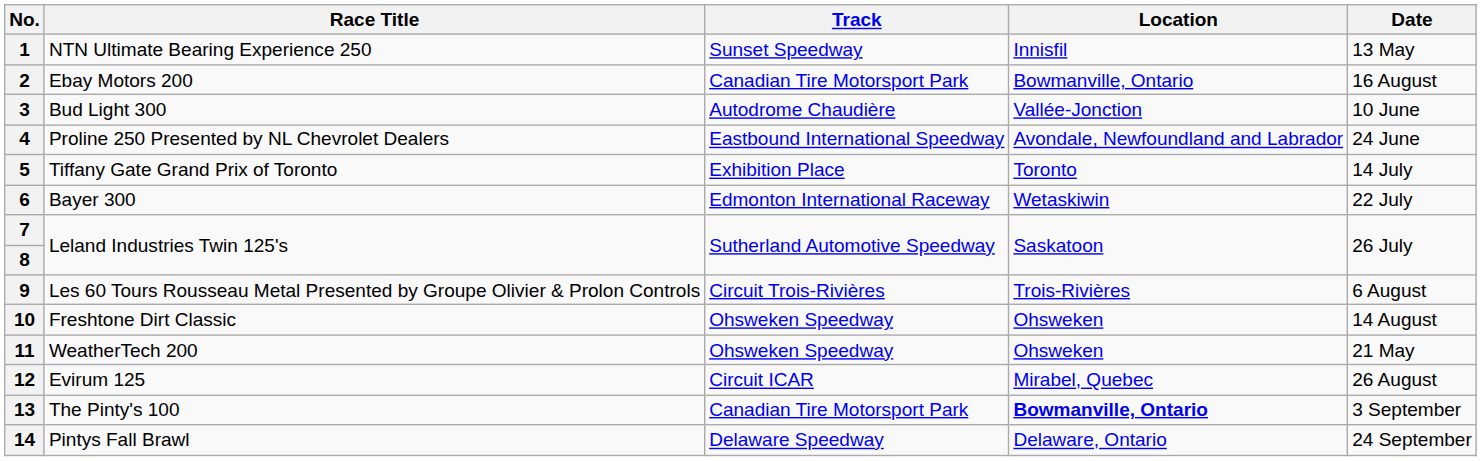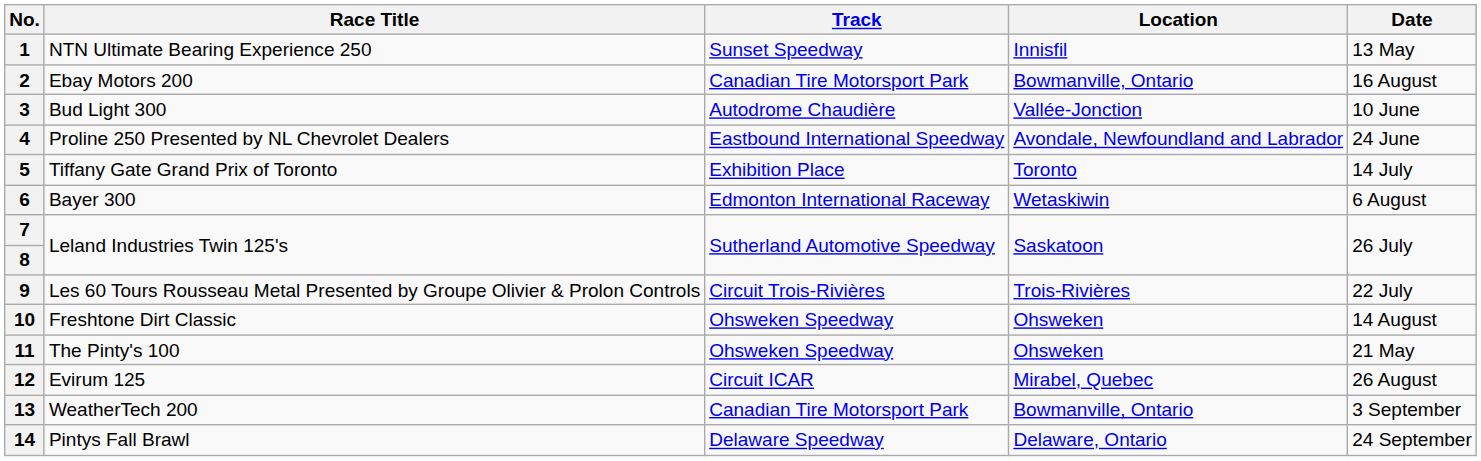6 | Date: 22 July -> 6 August
9 | Date: 6 August -> 22 July
11 | Race Title: WeatherTech 200 -> The Pinty's 100
13 | Race Title: The Pinty's 100 -> WeatherTech 200
13 | Location: bold -> normal
